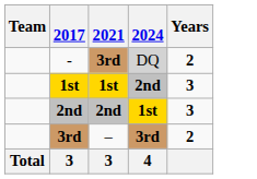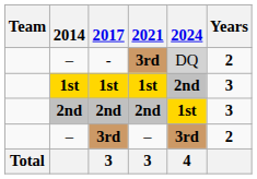+ column: 2014 | – | 1st | 2nd | –
